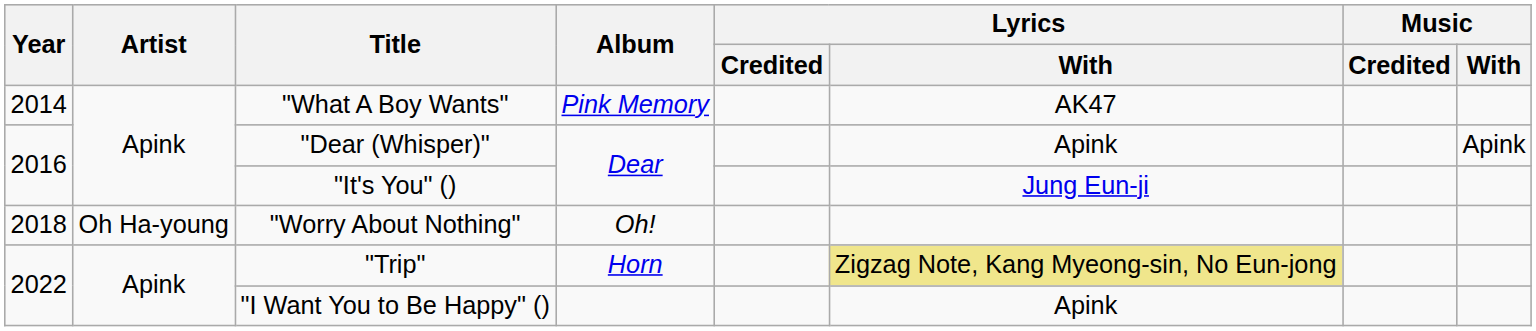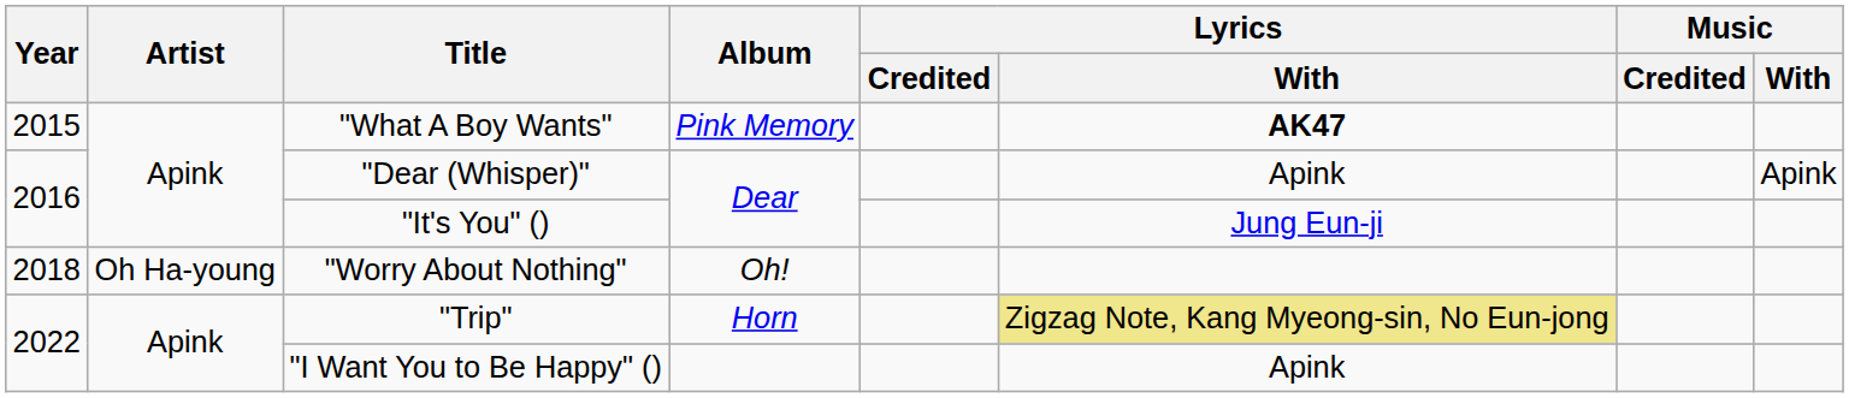"What A Boy Wants" | Year: 2014 -> 2015
"What A Boy Wants" | Lyrics / With: normal -> bold
